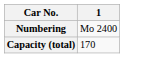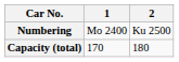+ column: 2 | Ku 2500 | 180
